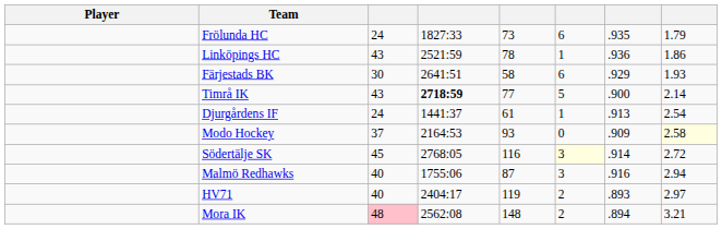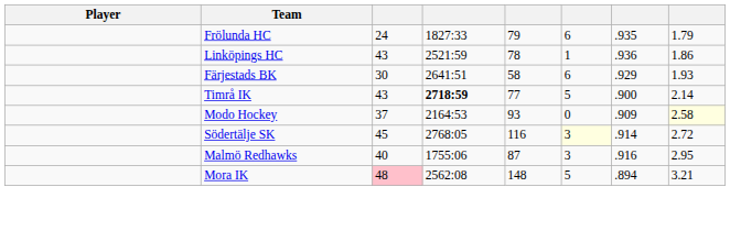Frölunda HC | column 5: 73 -> 79
- row: Djurgårdens IF | 24 | 1441:37 | 61 | 1 | .913 | 2.54
Malmö Redhawks | column 8: 2.94 -> 2.95
- row: HV71 | 40 | 2404:17 | 119 | 2 | .893 | 2.97
Mora IK | column 6: 2 -> 5
